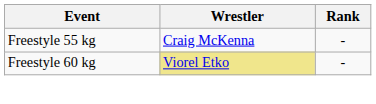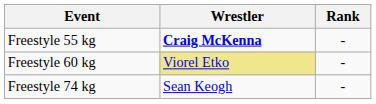Freestyle 55 kg | Wrestler: normal -> bold
+ row: Freestyle 74 kg | Sean Keogh | -
